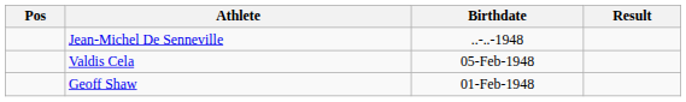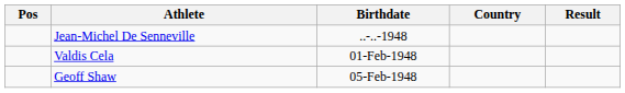+ column: Country
Valdis Cela | Birthdate: 05-Feb-1948 -> 01-Feb-1948
Geoff Shaw | Birthdate: 01-Feb-1948 -> 05-Feb-1948
